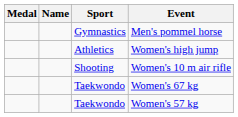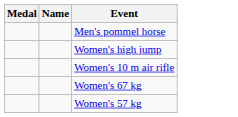- column: Sport | Gymnastics | Athletics | Shooting | Taekwondo | Taekwondo
